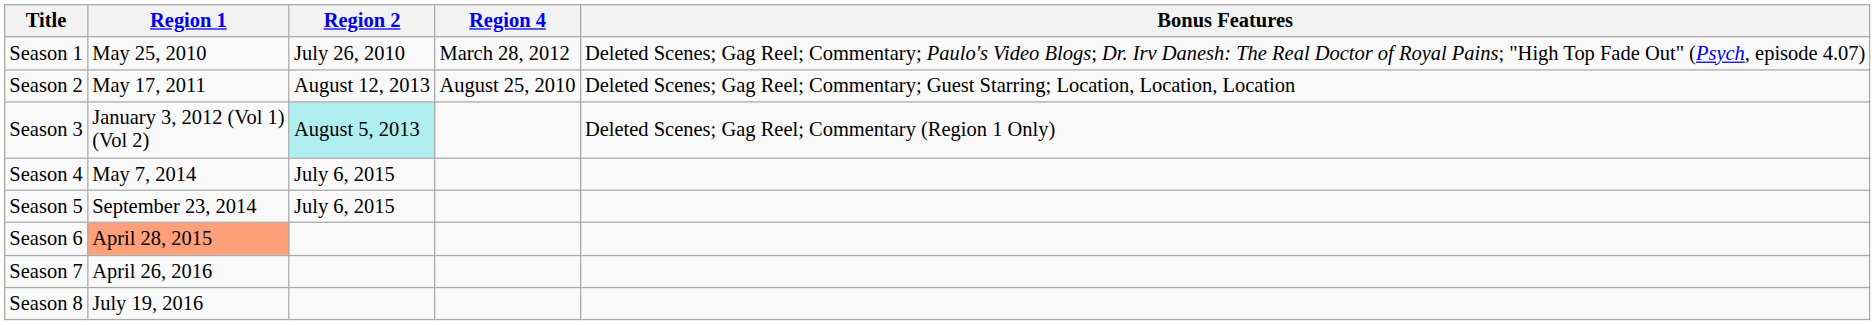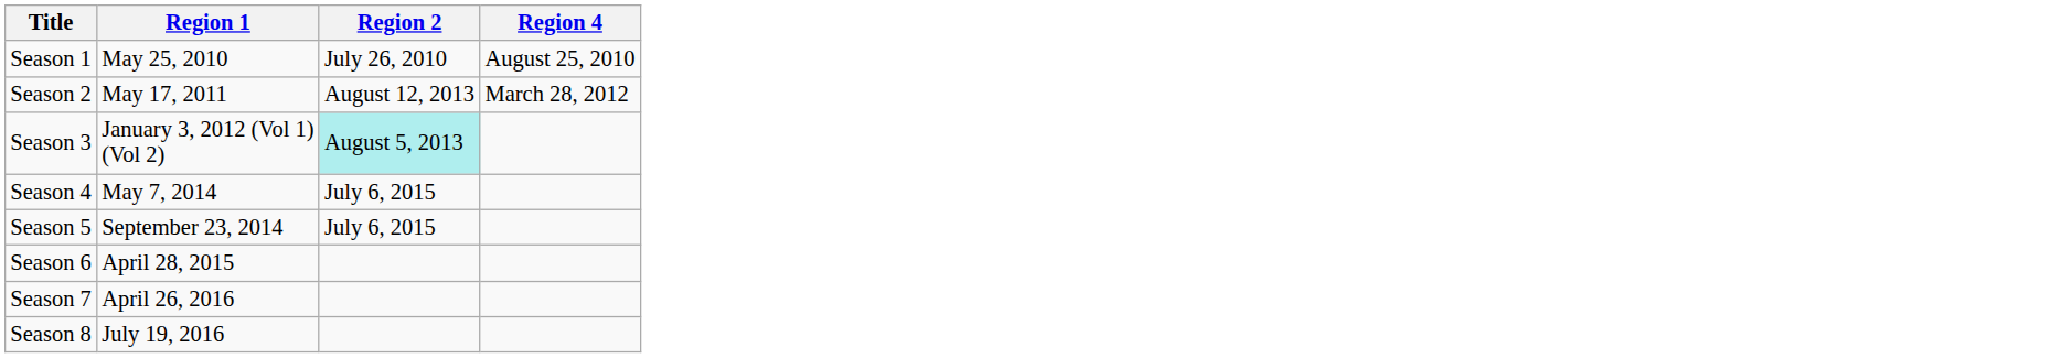- column: Bonus Features | Deleted Scenes; Gag Reel; Commentary; Paulo's Video Blogs; Dr. Irv Danesh: The Real Doctor of Royal Pains; "High Top Fade Out" (Psych, episode 4.07) | Deleted Scenes; Gag Reel; Commentary; Guest Starring; Location, Location, Location | Deleted Scenes; Gag Reel; Commentary (Region 1 Only)
Season 1 | Region 4: March 28, 2012 -> August 25, 2010
Season 2 | Region 4: August 25, 2010 -> March 28, 2012
Season 6 | Region 1: lightsalmon background -> no background
